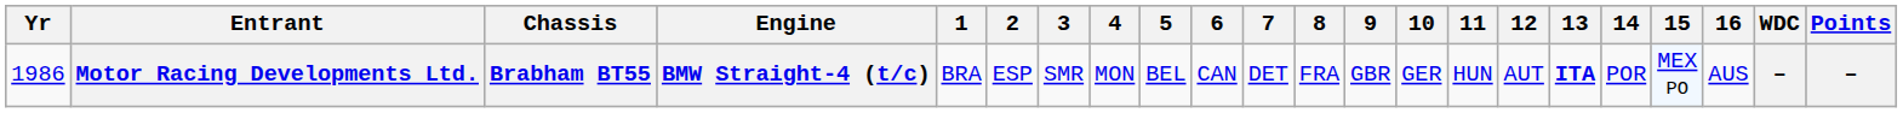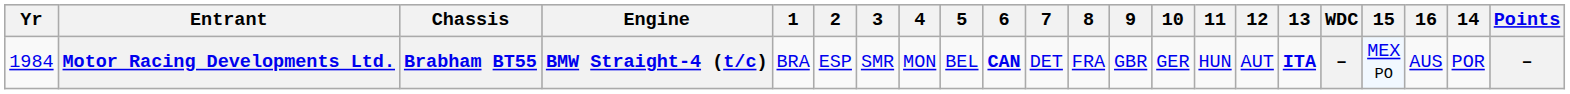columns swapped: 14 <-> WDC
Motor Racing Developments Ltd. | Yr: 1986 -> 1984
Motor Racing Developments Ltd. | 6: normal -> bold
